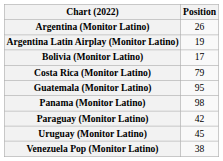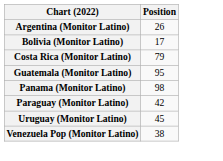- row: Argentina Latin Airplay (Monitor Latino) | 19
